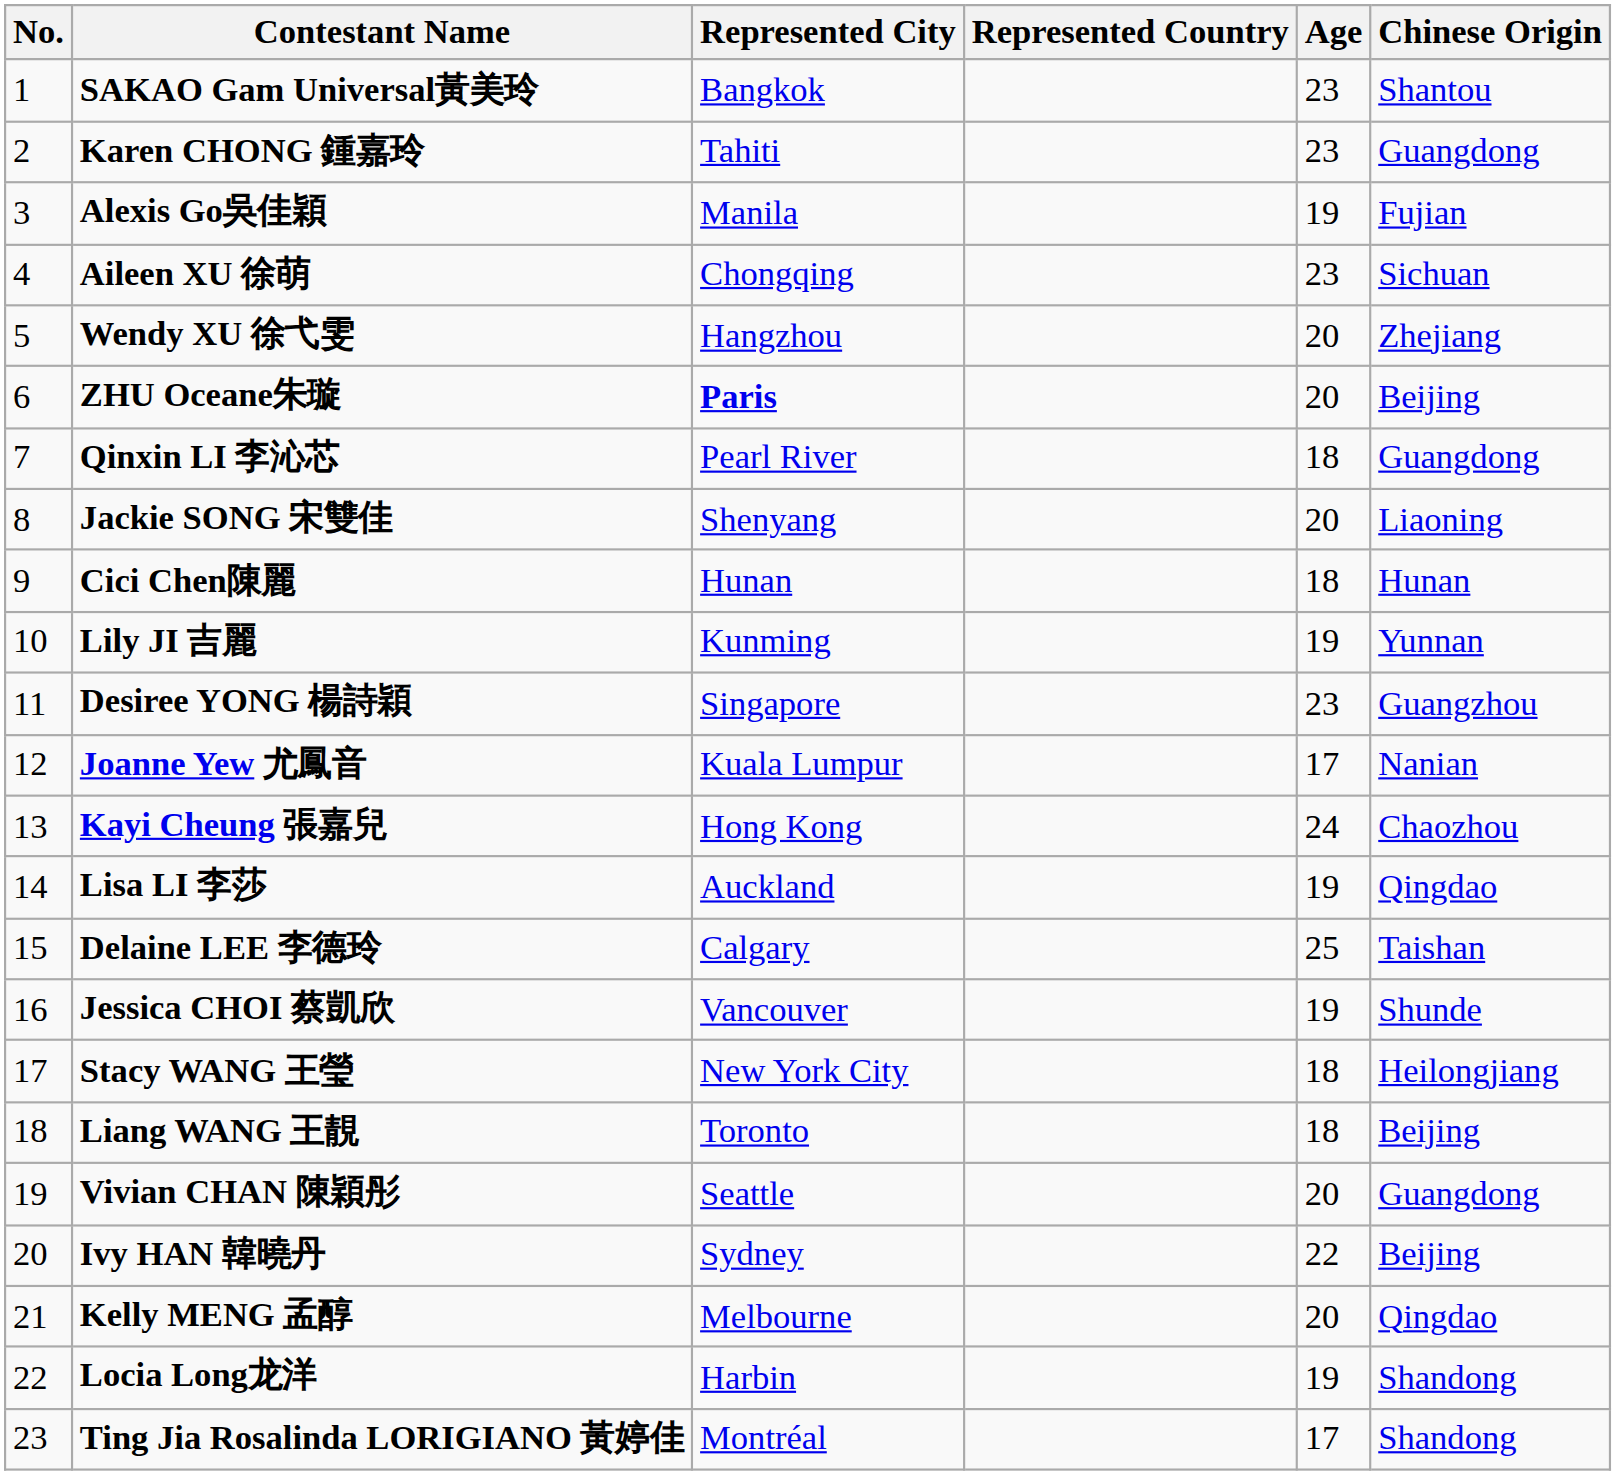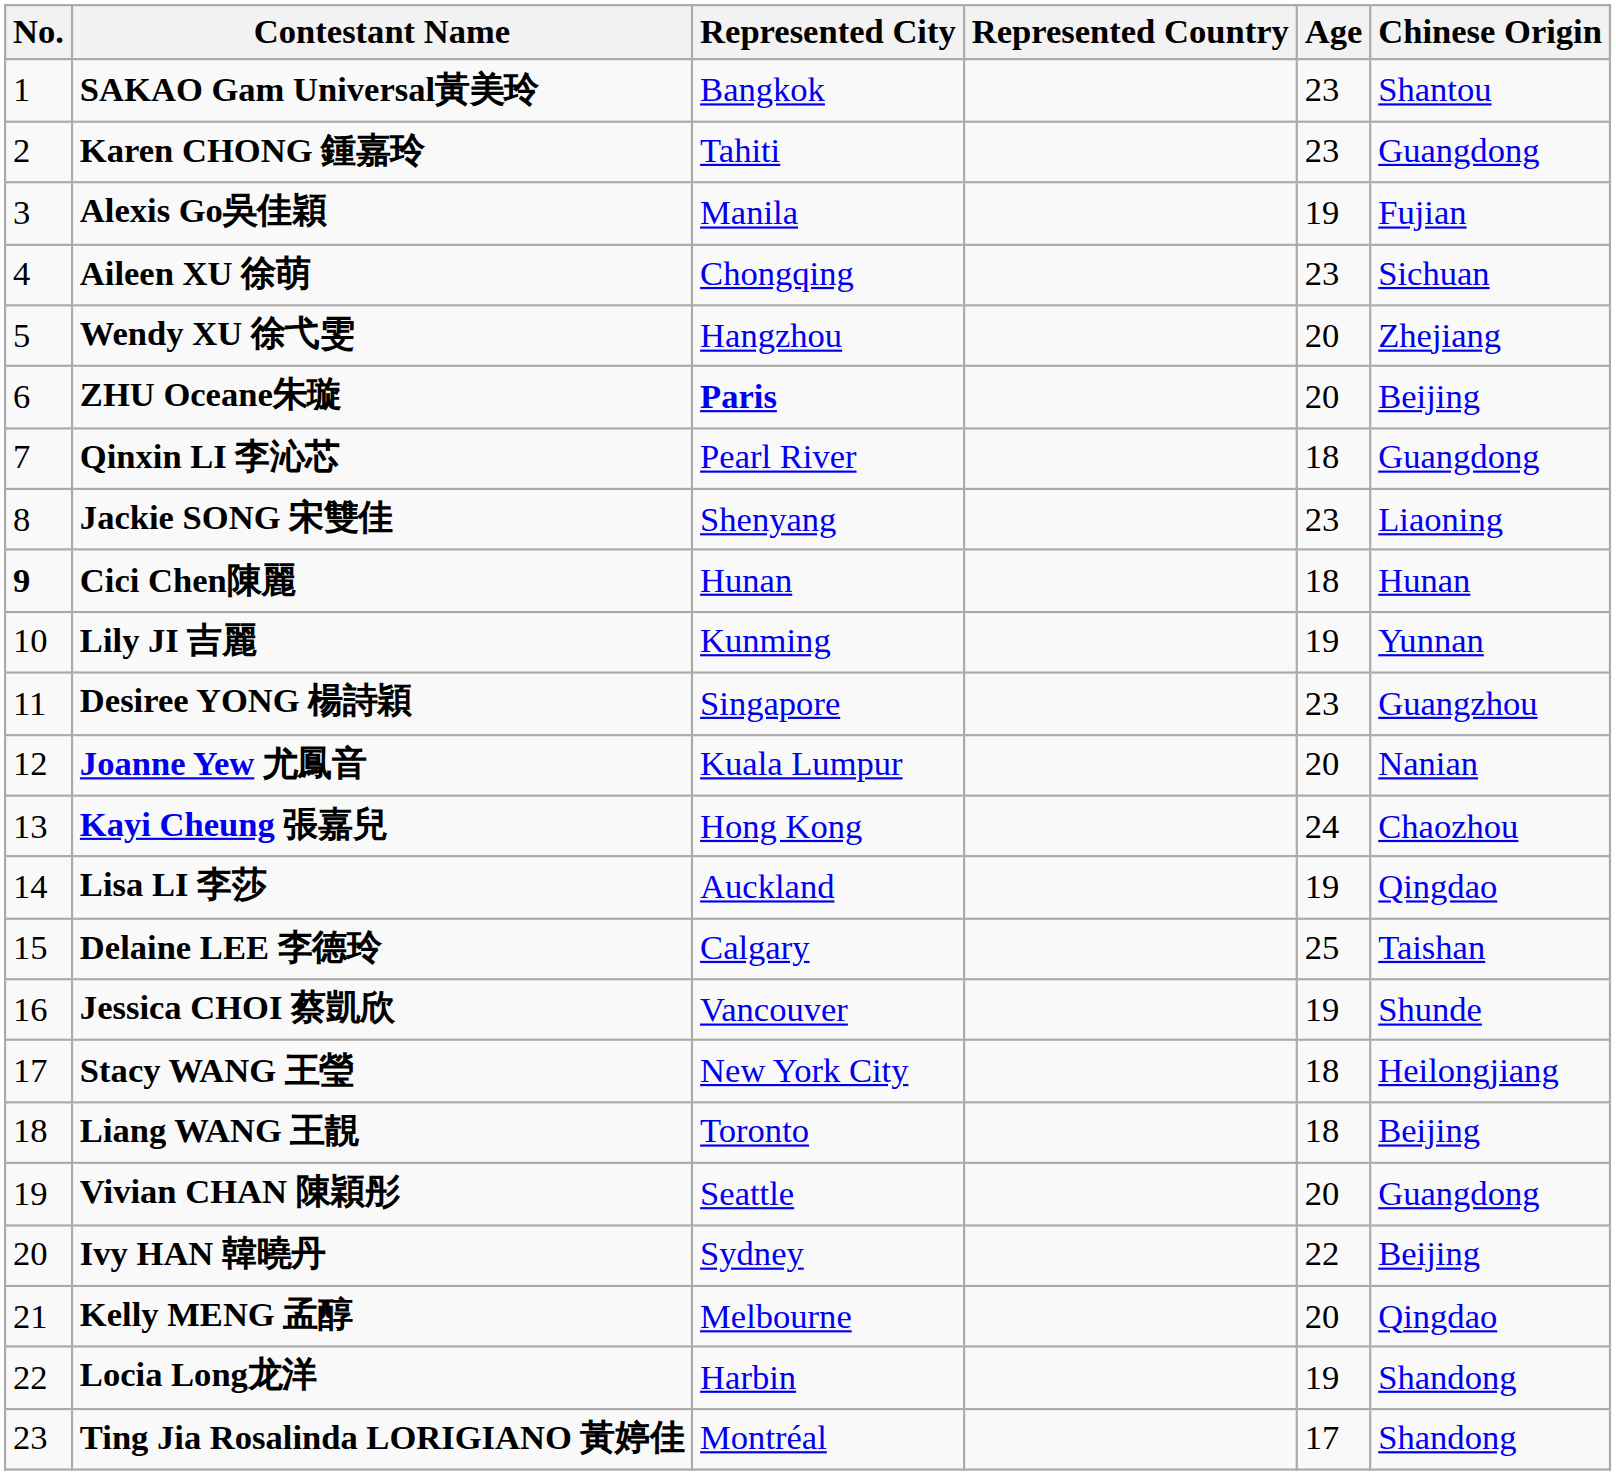Jackie SONG 宋雙佳 | Age: 20 -> 23
Cici Chen陳麗 | No.: normal -> bold
Joanne Yew 尤鳳音 | Age: 17 -> 20
